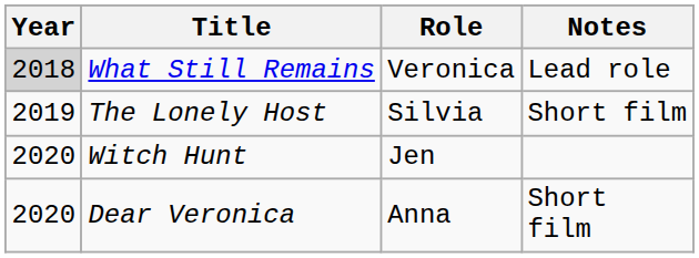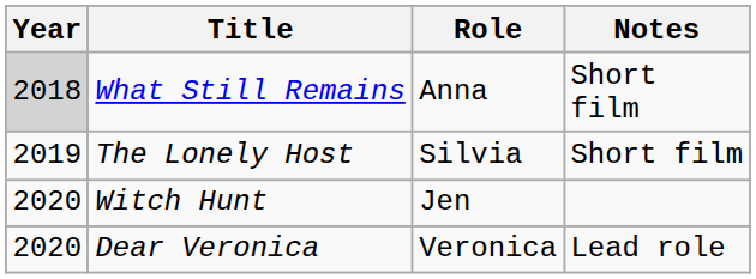What Still Remains | Role: Veronica -> Anna
What Still Remains | Notes: Lead role -> Short film
Dear Veronica | Role: Anna -> Veronica
Dear Veronica | Notes: Short film -> Lead role
